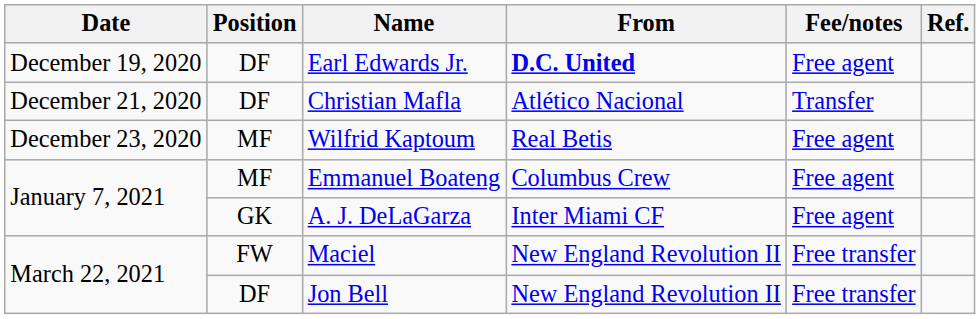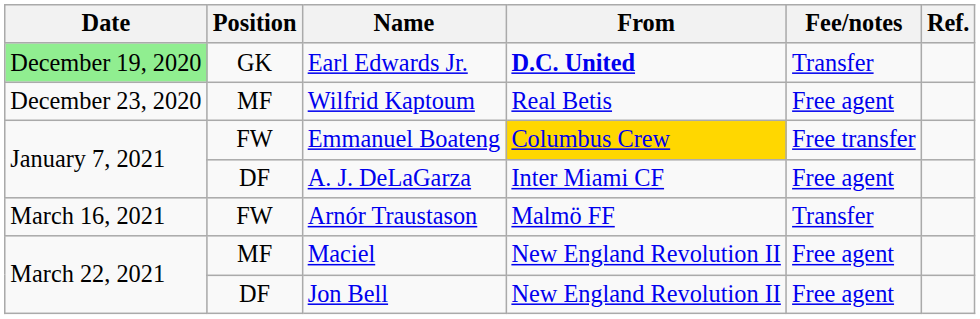Earl Edwards Jr. | Date: no background -> lightgreen background
Earl Edwards Jr. | Position: DF -> GK
Earl Edwards Jr. | Fee/notes: Free agent -> Transfer
- row: December 21, 2020 | DF | Christian Mafla | Atlético Nacional | Transfer
Emmanuel Boateng | Position: MF -> FW
Emmanuel Boateng | From: no background -> gold background
Emmanuel Boateng | Fee/notes: Free agent -> Free transfer
A. J. DeLaGarza | Position: GK -> DF
+ row: March 16, 2021 | FW | Arnór Traustason | Malmö FF | Transfer
Maciel | Position: FW -> MF
Maciel | Fee/notes: Free transfer -> Free agent
Jon Bell | Fee/notes: Free transfer -> Free agent
